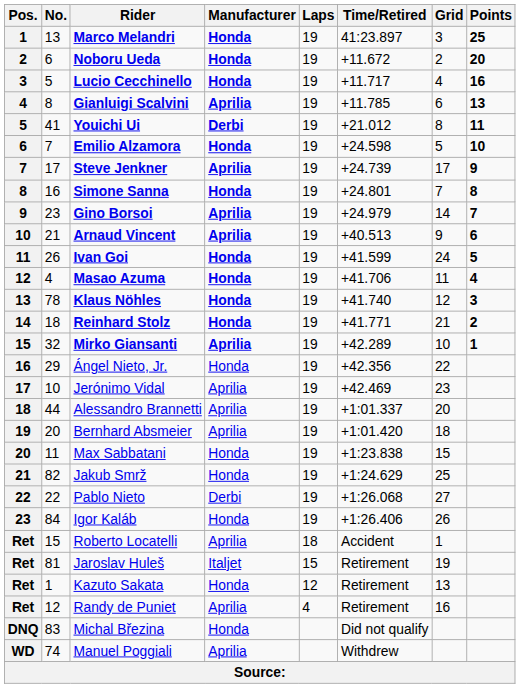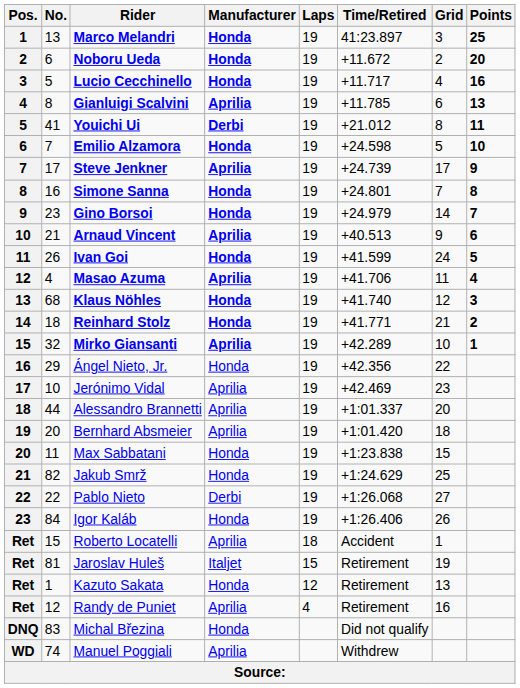Gino Borsoi | Manufacturer: Aprilia -> Honda
Masao Azuma | Manufacturer: Honda -> Aprilia
Klaus Nöhles | No.: 78 -> 68
